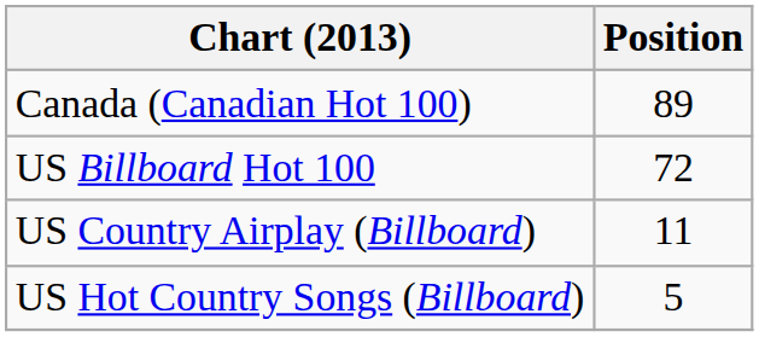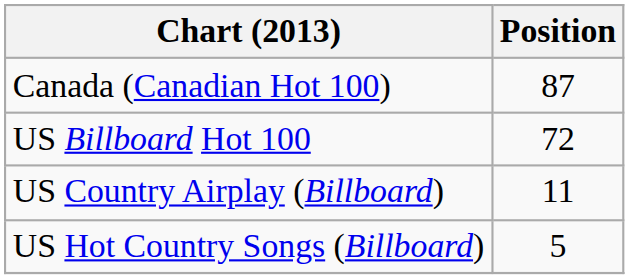Canada (Canadian Hot 100) | Position: 89 -> 87
